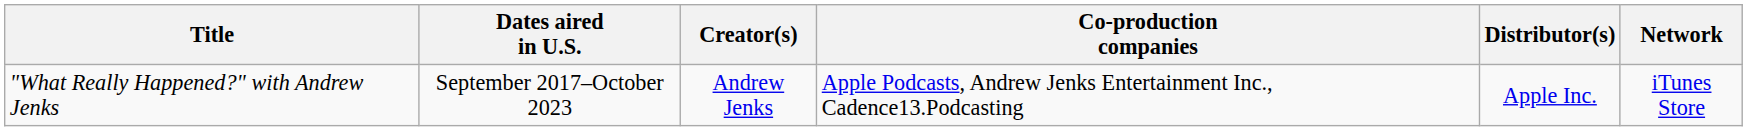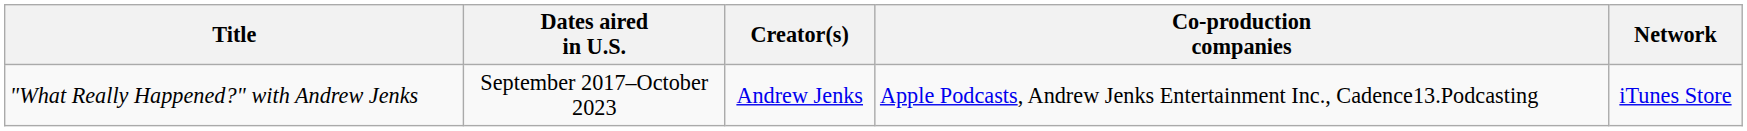- column: Distributor(s) | Apple Inc.
